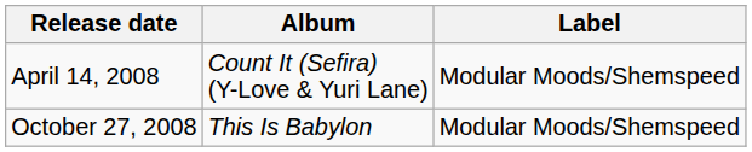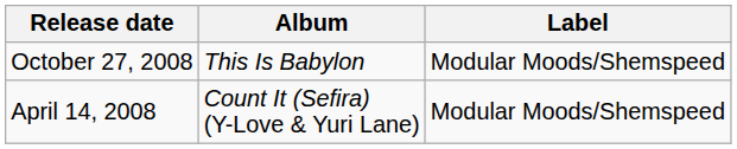rows swapped: April 14, 2008 <-> October 27, 2008
